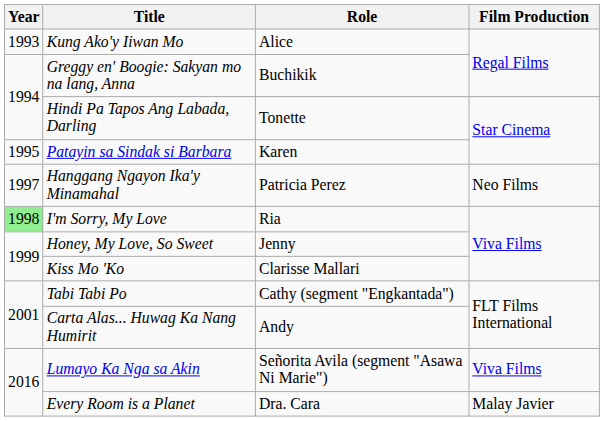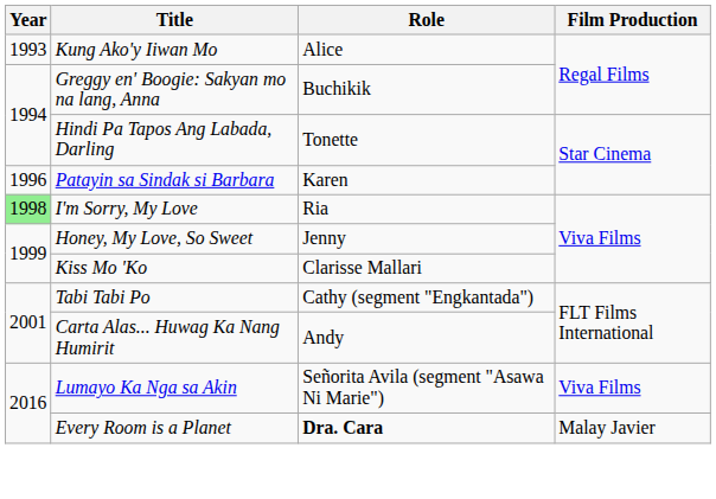Patayin sa Sindak si Barbara | Year: 1995 -> 1996
- row: 1997 | Hanggang Ngayon Ika'y Minamahal | Patricia Perez | Neo Films
Every Room is a Planet | Role: normal -> bold
